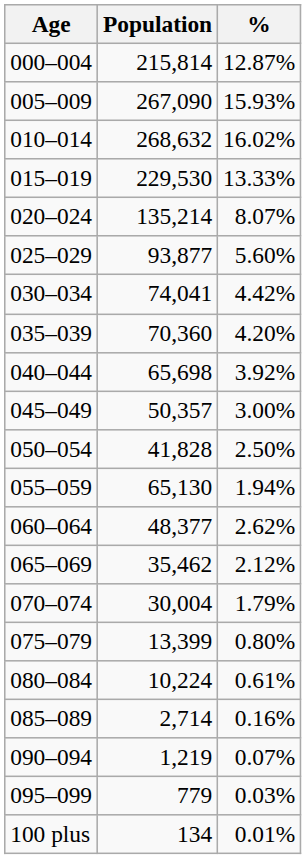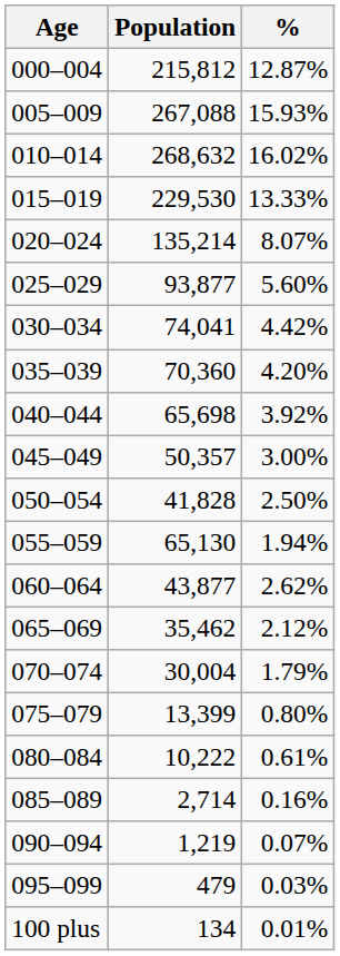000–004 | Population: 215,814 -> 215,812
005–009 | Population: 267,090 -> 267,088
060–064 | Population: 48,377 -> 43,877
080–084 | Population: 10,224 -> 10,222
095–099 | Population: 779 -> 479
